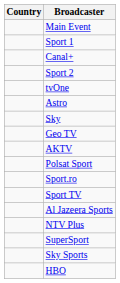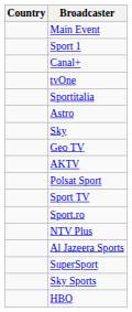- row: Sport 2
+ row: Sportitalia
rows swapped: Sport TV <-> Sport.ro
rows swapped: Al Jazeera Sports <-> NTV Plus
